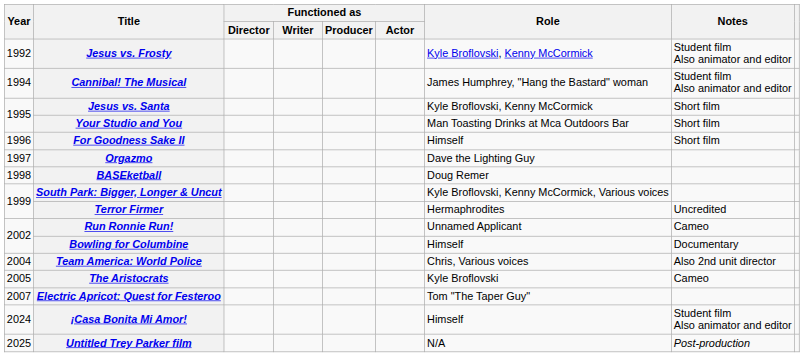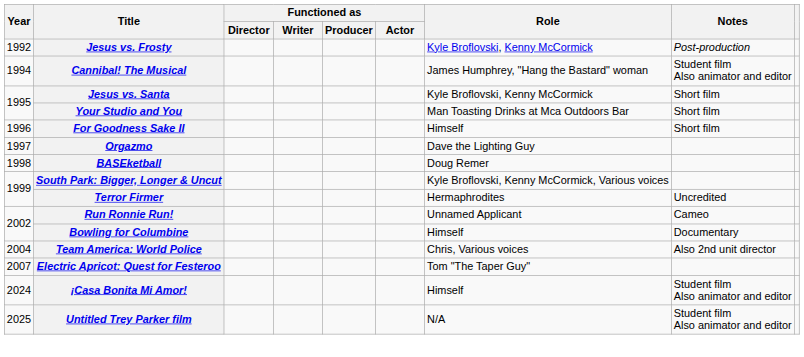Jesus vs. Frosty | Notes: Student film Also animator and editor -> Post-production
- row: 2005 | The Aristocrats | Kyle Broflovski | Cameo
Untitled Trey Parker film | Notes: Post-production -> Student film Also animator and editor
